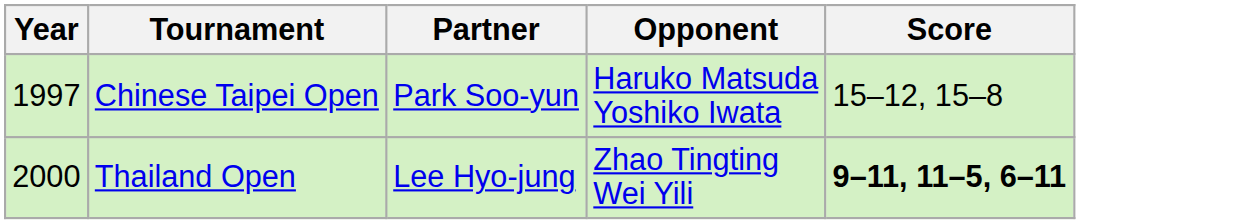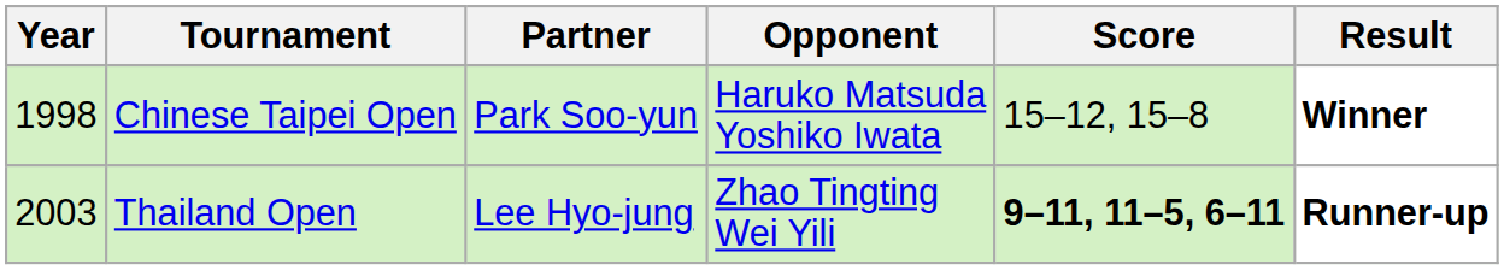+ column: Result | Winner | Runner-up
Chinese Taipei Open | Year: 1997 -> 1998
Thailand Open | Year: 2000 -> 2003
